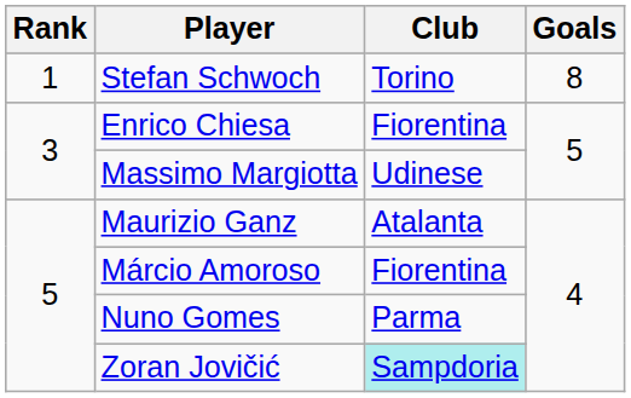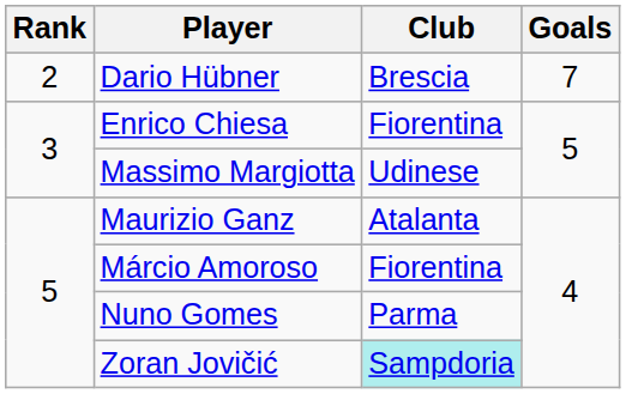- row: 1 | Stefan Schwoch | Torino | 8
+ row: 2 | Dario Hübner | Brescia | 7
